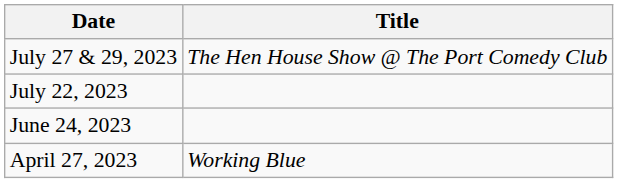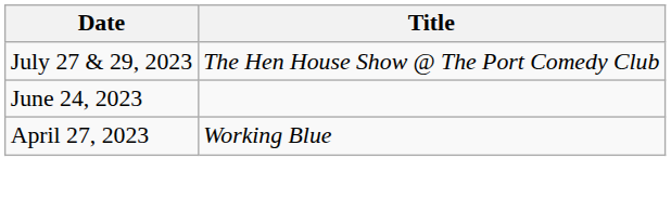- row: July 22, 2023
